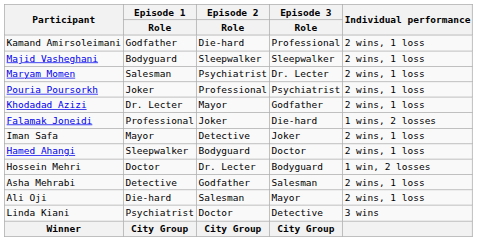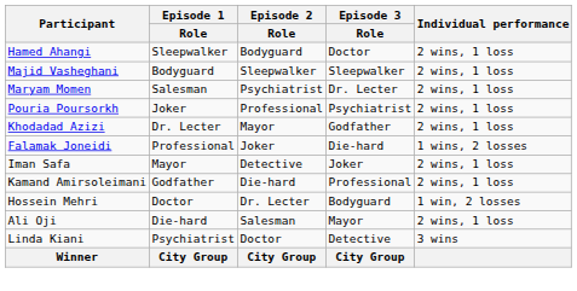rows swapped: Hamed Ahangi <-> Kamand Amirsoleimani
- row: Asha Mehrabi | Detective | Godfather | Salesman | 2 wins, 1 loss
